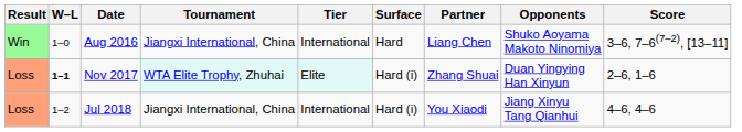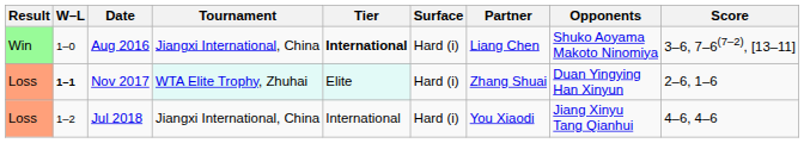Aug 2016 | Tier: normal -> bold
Aug 2016 | Surface: Hard -> Hard (i)
